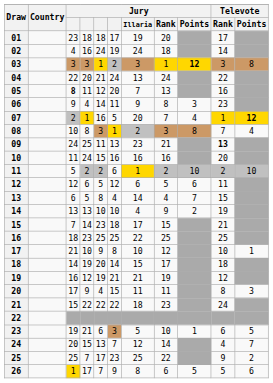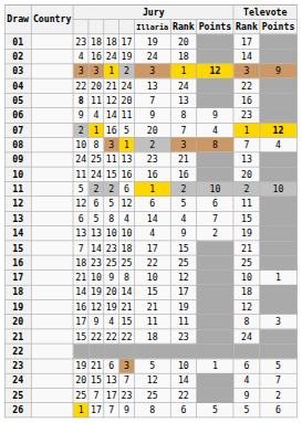03 | Televote / Points: 8 -> 9
06 | Jury / Points: 3 -> 9
09 | Televote / Rank: bold -> normal
